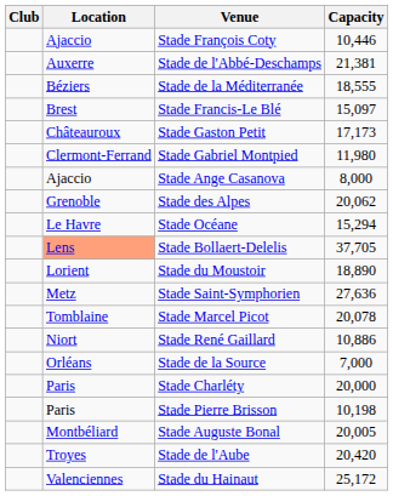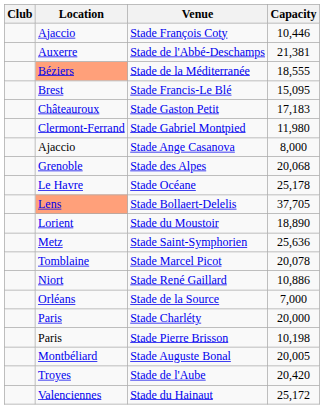Stade de la Méditerranée | Location: no background -> lightsalmon background
Stade Francis-Le Blé | Capacity: 15,097 -> 15,095
Stade Gaston Petit | Capacity: 17,173 -> 17,183
Stade des Alpes | Capacity: 20,062 -> 20,068
Stade Océane | Capacity: 15,294 -> 25,178
Stade Saint-Symphorien | Capacity: 27,636 -> 25,636
